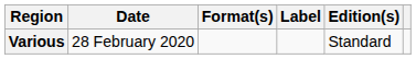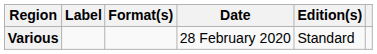columns swapped: Date <-> Label
